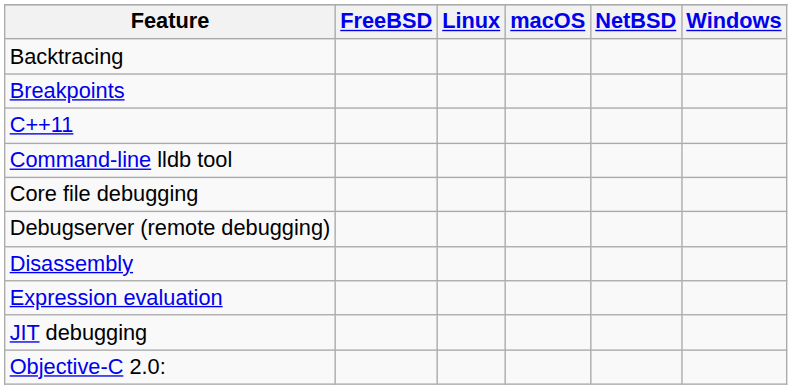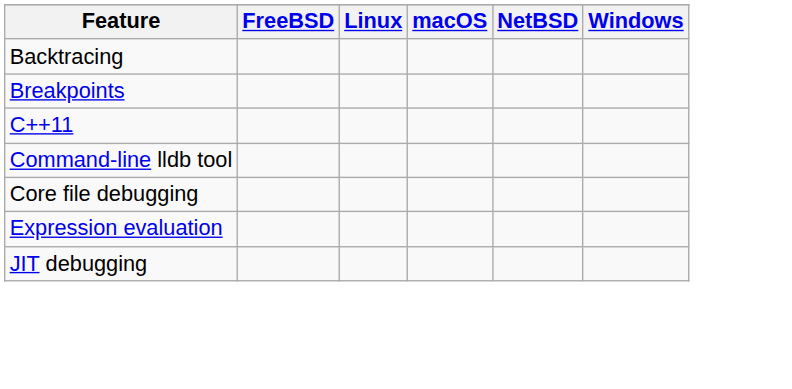- row: Debugserver (remote debugging)
- row: Disassembly
- row: Objective-C 2.0:
